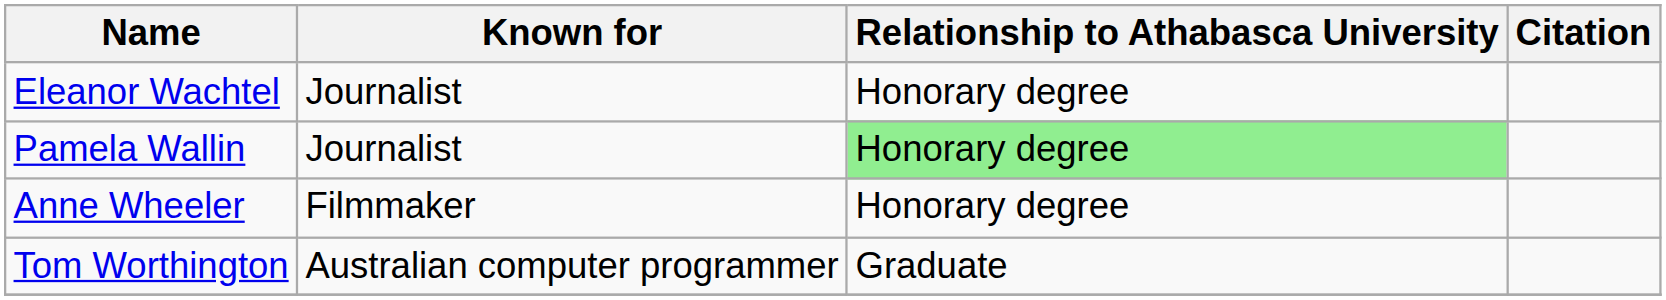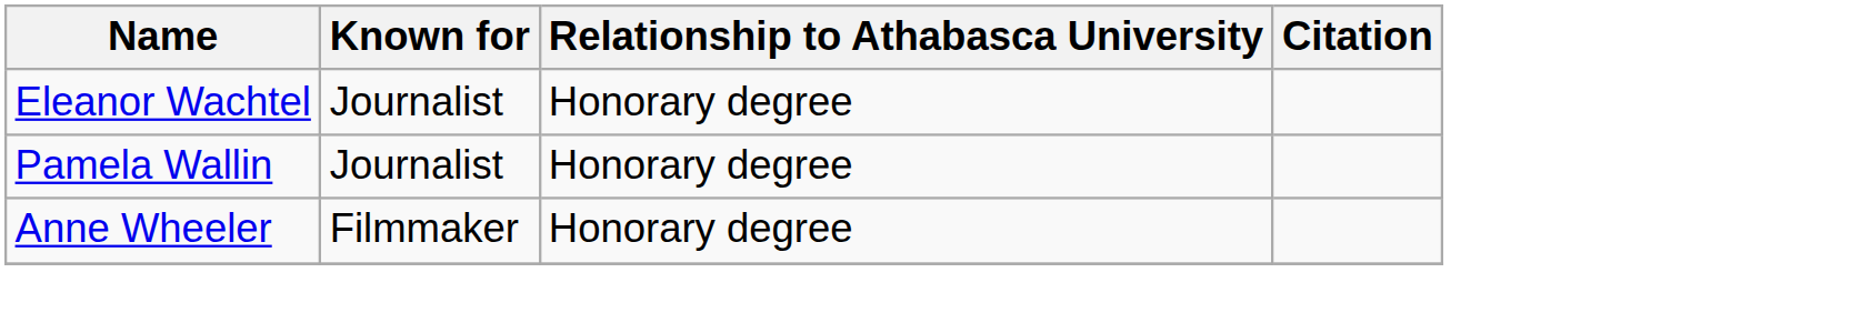Pamela Wallin | Relationship to Athabasca University: lightgreen background -> no background
- row: Tom Worthington | Australian computer programmer | Graduate
